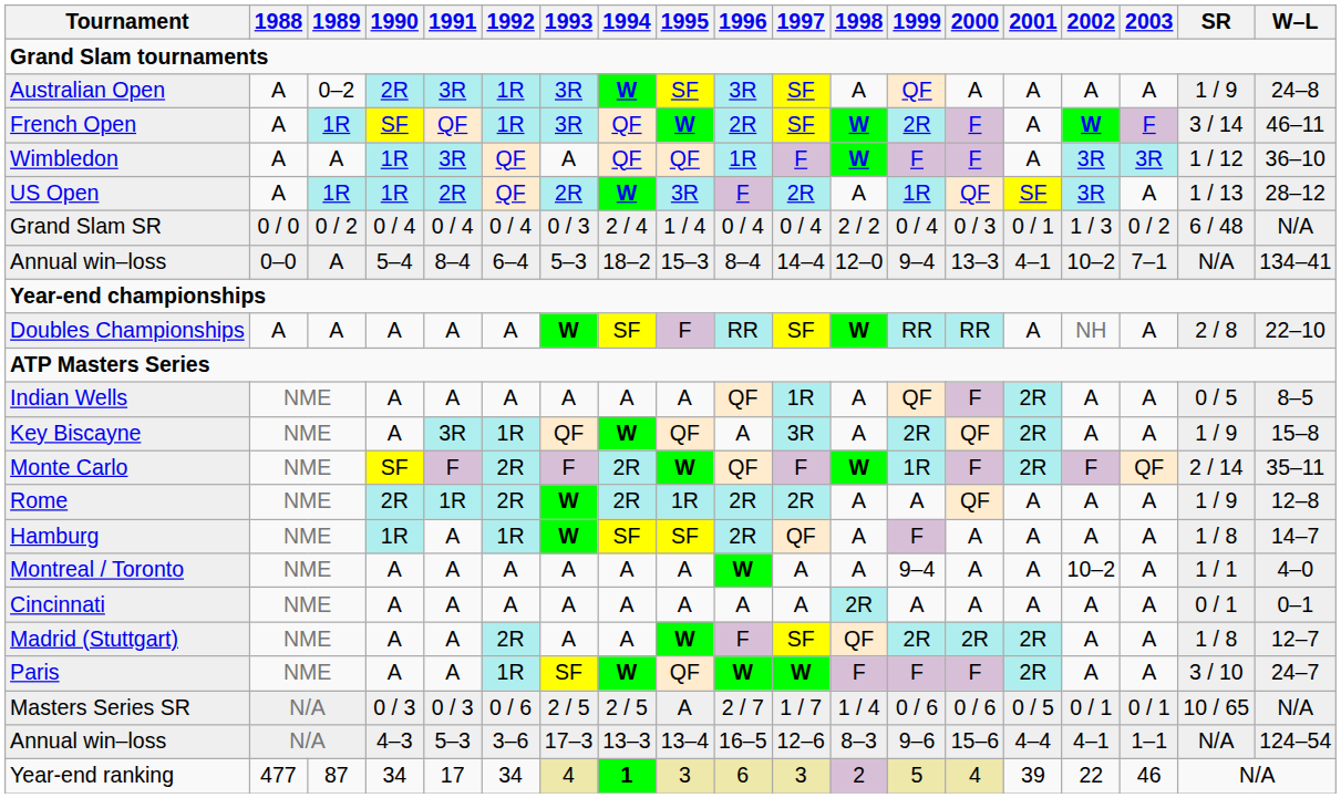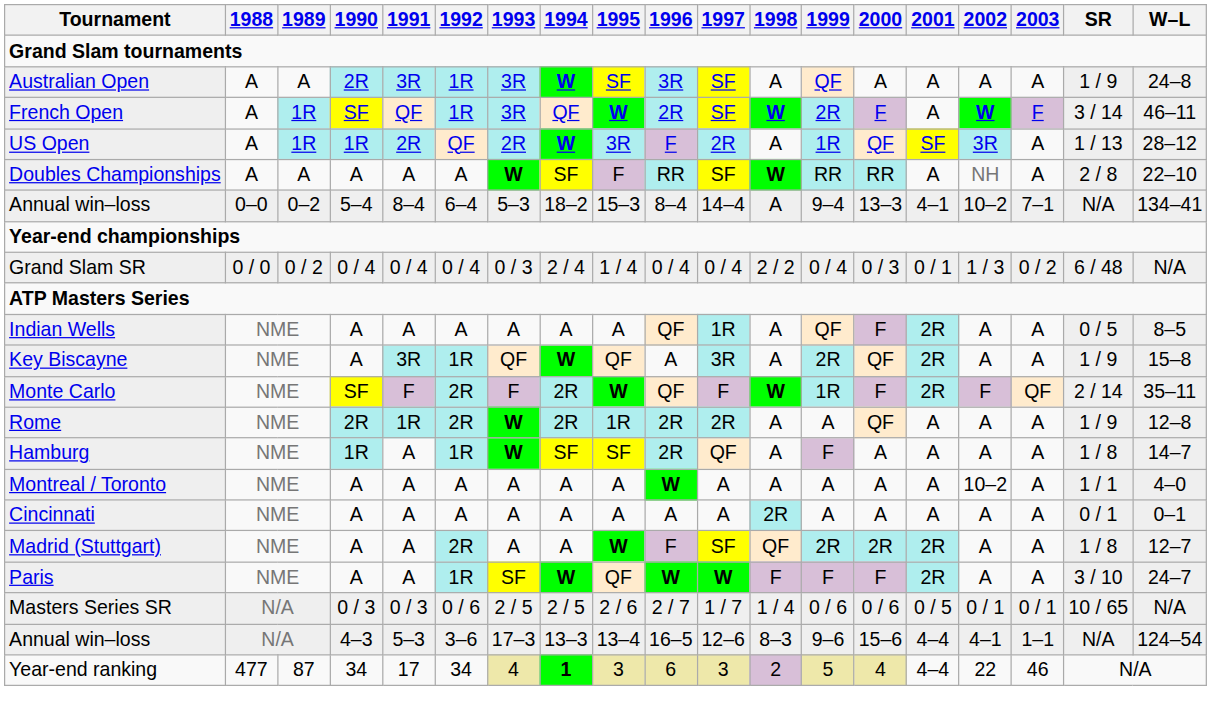Australian Open | 1989: 0–2 -> A
- row: Wimbledon | A | A | 1R | 3R | QF | A | QF | QF | 1R | F | W | F | F | A | 3R | 3R | 1 / 12 | 36–10
rows swapped: Grand Slam SR <-> Doubles Championships
Annual win–loss / 5–4 | 1989: A -> 0–2
Annual win–loss / 5–4 | 1998: 12–0 -> A
Montreal / Toronto | 1999: 9–4 -> A
Masters Series SR | 1995: A -> 2 / 6
Year-end ranking | 2001: 39 -> 4–4
